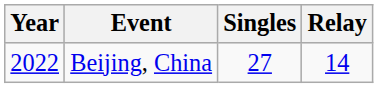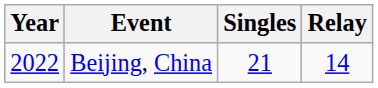Beijing, China | Singles: 27 -> 21
